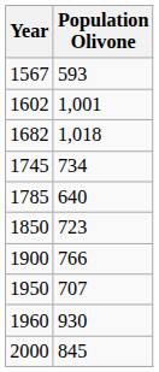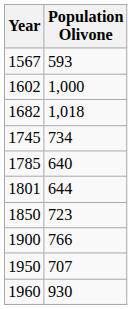1602 | Population Olivone: 1,001 -> 1,000
+ row: 1801 | 644
- row: 2000 | 845
